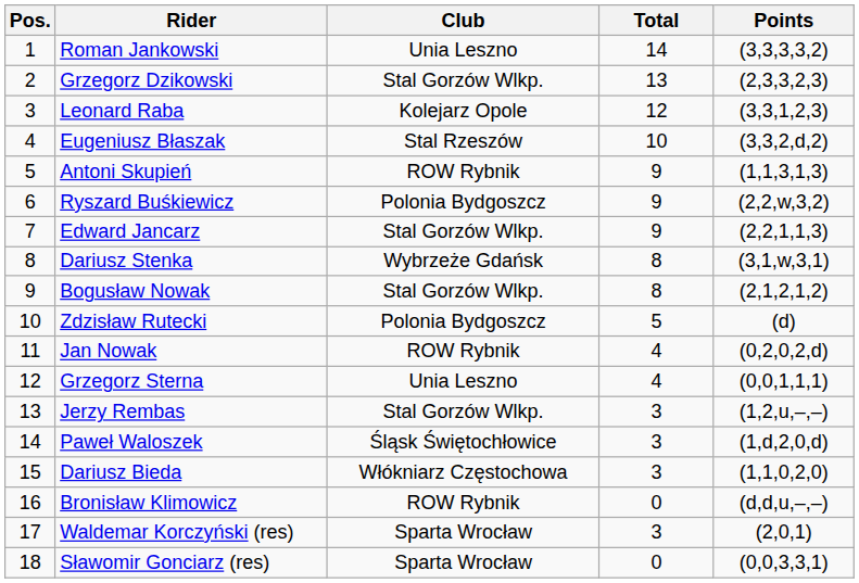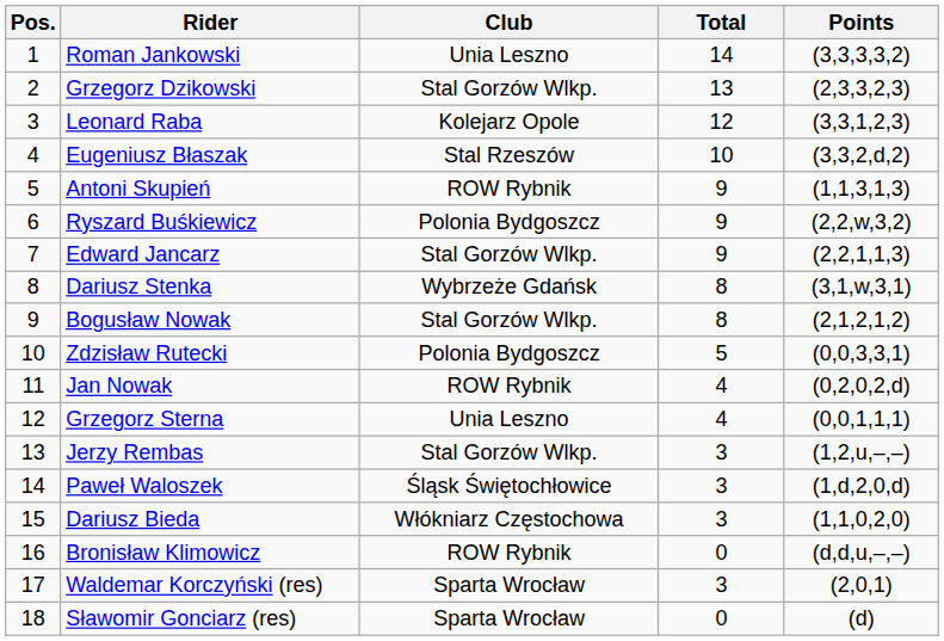Zdzisław Rutecki | Points: (d) -> (0,0,3,3,1)
Sławomir Gonciarz (res) | Points: (0,0,3,3,1) -> (d)
